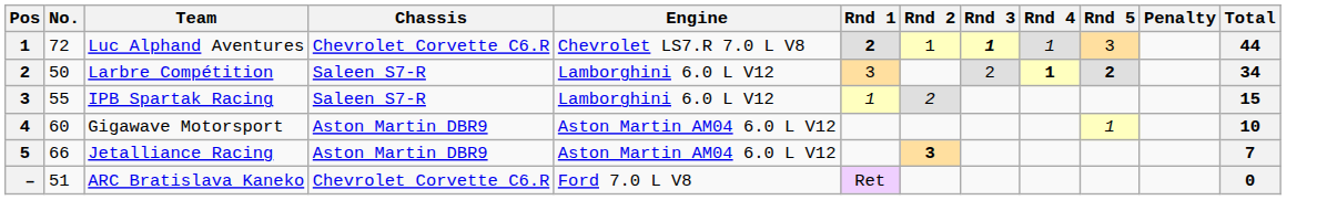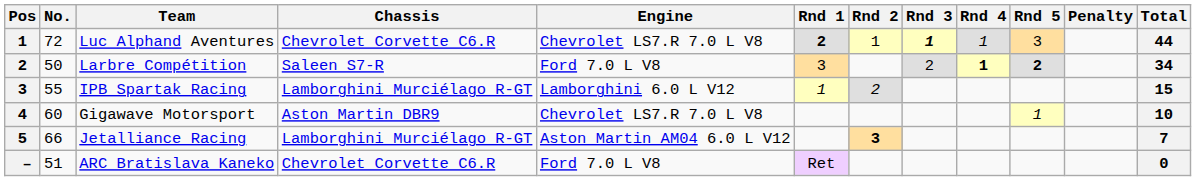Larbre Compétition | Engine: Lamborghini 6.0 L V12 -> Ford 7.0 L V8
IPB Spartak Racing | Chassis: Saleen S7-R -> Lamborghini Murciélago R-GT
Gigawave Motorsport | Engine: Aston Martin AM04 6.0 L V12 -> Chevrolet LS7.R 7.0 L V8
Jetalliance Racing | Chassis: Aston Martin DBR9 -> Lamborghini Murciélago R-GT
